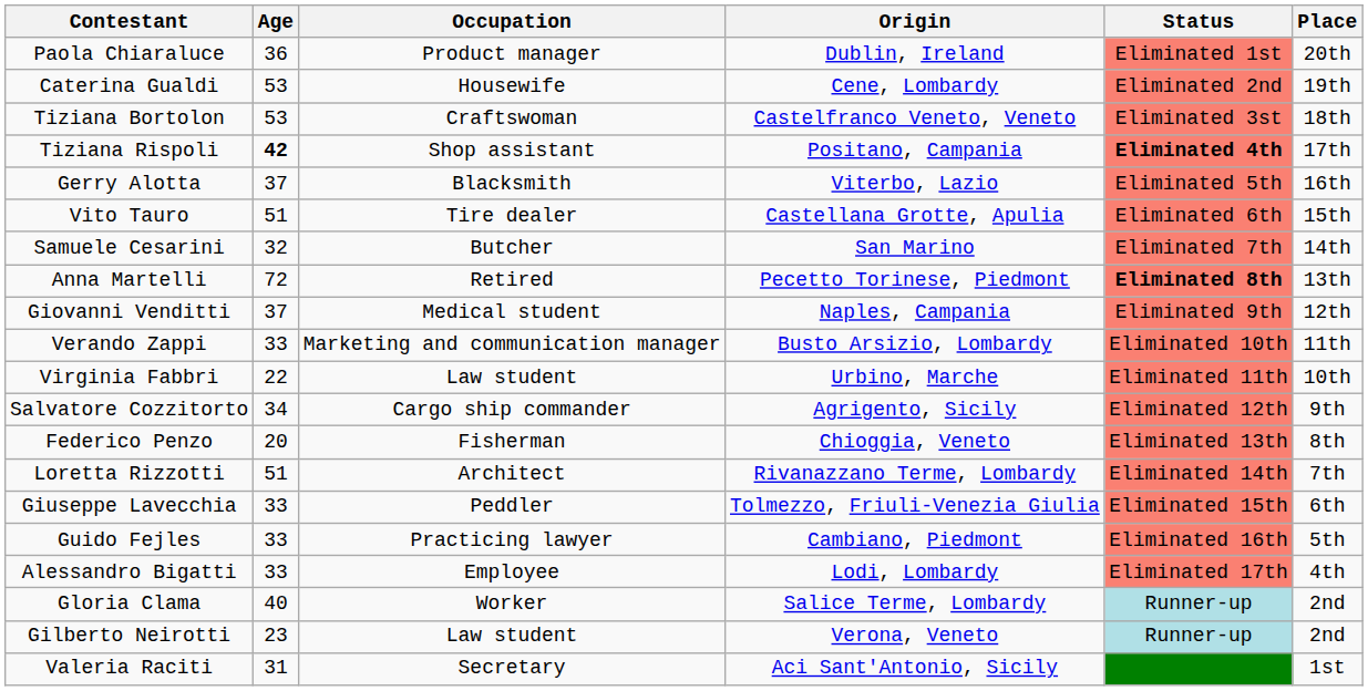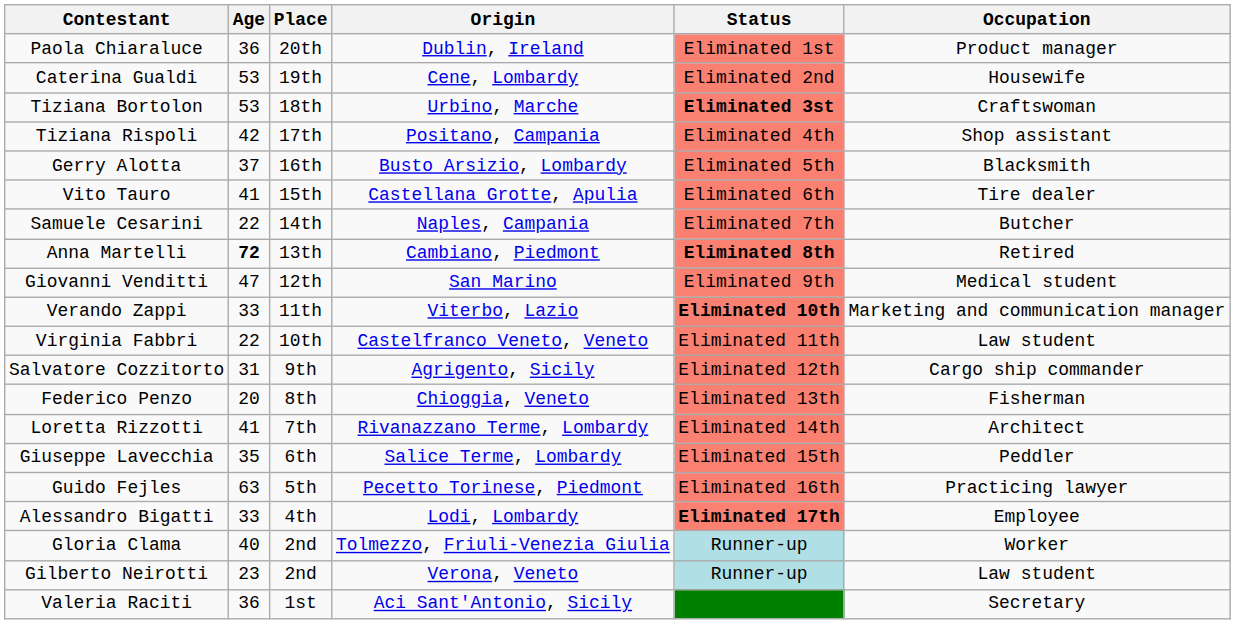columns swapped: Occupation <-> Place
Tiziana Bortolon | Origin: Castelfranco Veneto, Veneto -> Urbino, Marche
Tiziana Bortolon | Status: normal -> bold
Tiziana Rispoli | Age: bold -> normal
Tiziana Rispoli | Status: bold -> normal
Gerry Alotta | Origin: Viterbo, Lazio -> Busto Arsizio, Lombardy
Vito Tauro | Age: 51 -> 41
Samuele Cesarini | Age: 32 -> 22
Samuele Cesarini | Origin: San Marino -> Naples, Campania
Anna Martelli | Age: normal -> bold
Anna Martelli | Origin: Pecetto Torinese, Piedmont -> Cambiano, Piedmont
Giovanni Venditti | Age: 37 -> 47
Giovanni Venditti | Origin: Naples, Campania -> San Marino
Verando Zappi | Origin: Busto Arsizio, Lombardy -> Viterbo, Lazio
Verando Zappi | Status: normal -> bold
Virginia Fabbri | Origin: Urbino, Marche -> Castelfranco Veneto, Veneto
Salvatore Cozzitorto | Age: 34 -> 31
Loretta Rizzotti | Age: 51 -> 41
Giuseppe Lavecchia | Age: 33 -> 35
Giuseppe Lavecchia | Origin: Tolmezzo, Friuli-Venezia Giulia -> Salice Terme, Lombardy
Guido Fejles | Age: 33 -> 63
Guido Fejles | Origin: Cambiano, Piedmont -> Pecetto Torinese, Piedmont
Alessandro Bigatti | Status: normal -> bold
Gloria Clama | Origin: Salice Terme, Lombardy -> Tolmezzo, Friuli-Venezia Giulia
Valeria Raciti | Age: 31 -> 36
